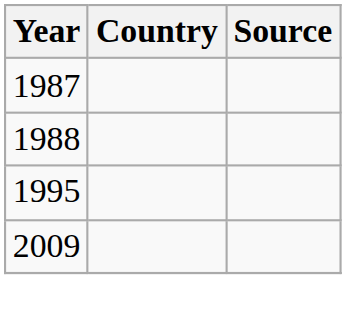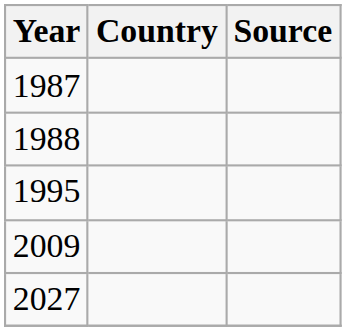+ row: 2027
